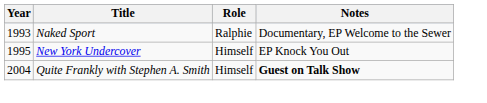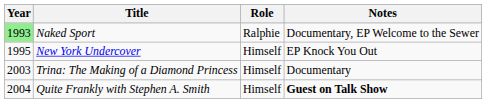Naked Sport | Year: no background -> lightgreen background
+ row: 2003 | Trina: The Making of a Diamond Princess | Himself | Documentary
